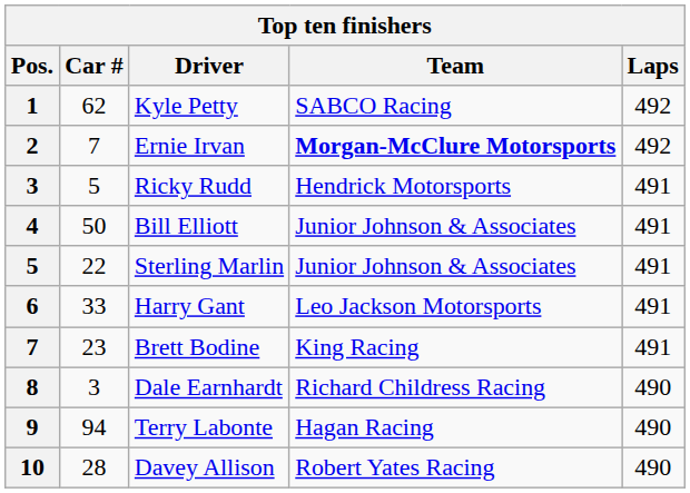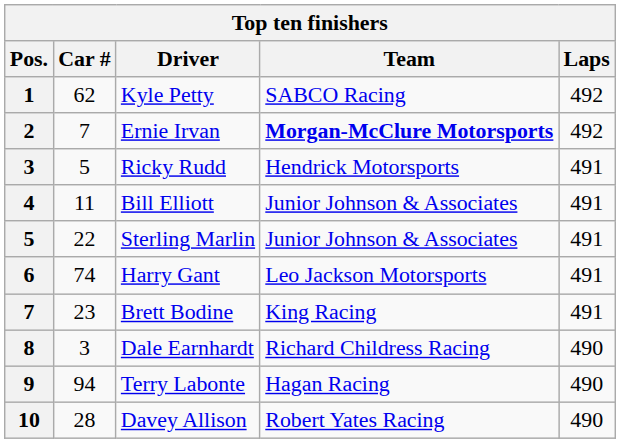Bill Elliott | Car #: 50 -> 11
Harry Gant | Car #: 33 -> 74
